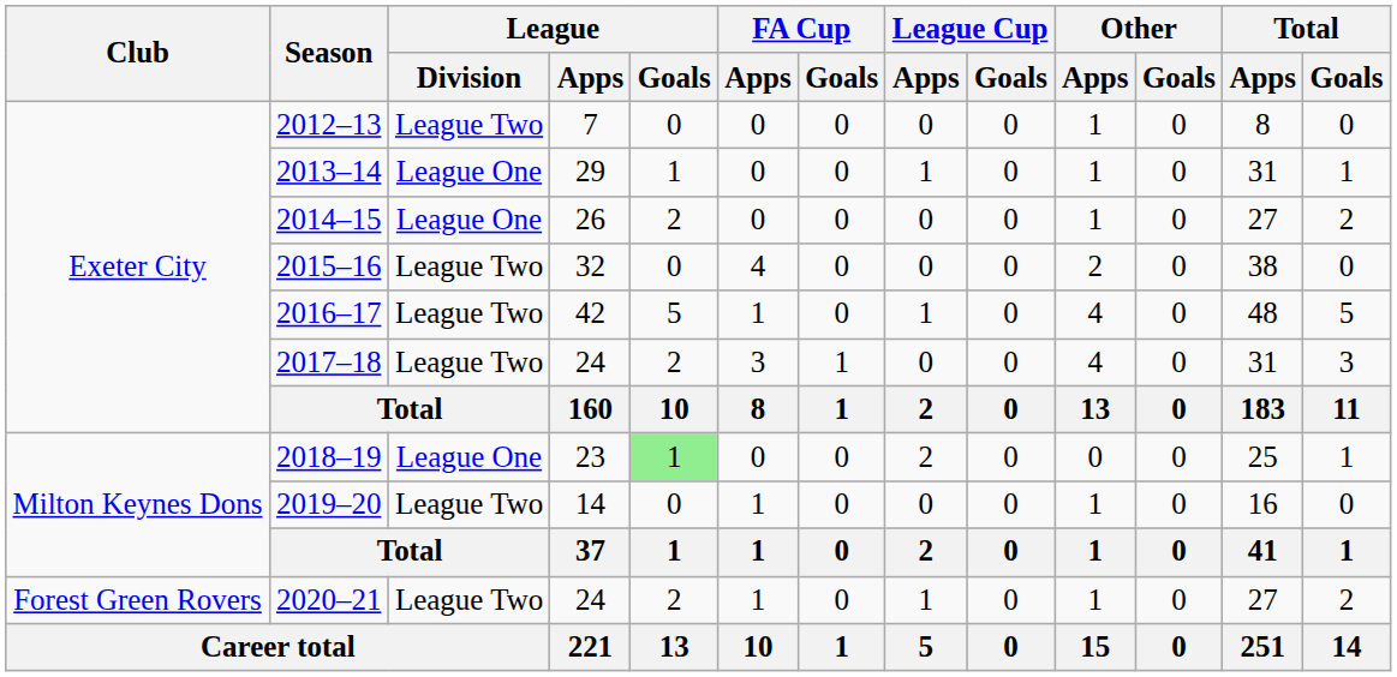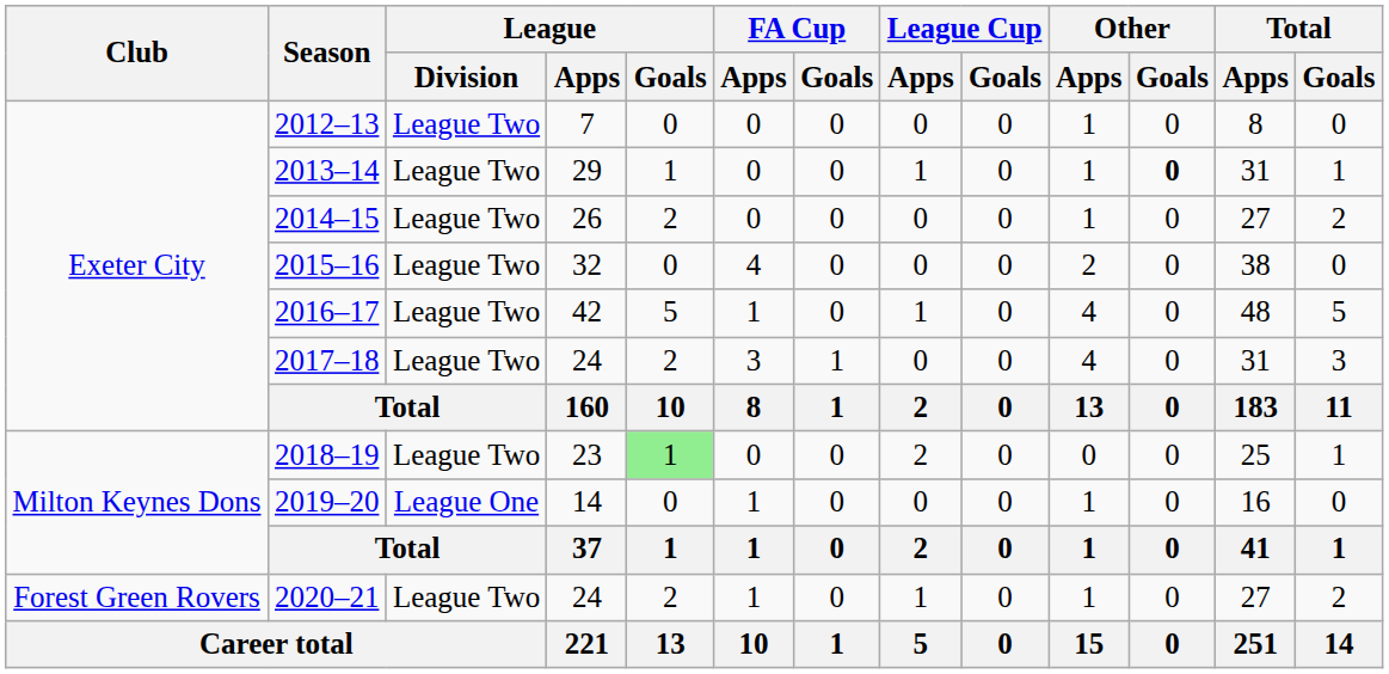2013–14 | League / Division: League One -> League Two
2013–14 | Other / Goals: normal -> bold
2014–15 | League / Division: League One -> League Two
2018–19 | League / Division: League One -> League Two
2019–20 | League / Division: League Two -> League One
